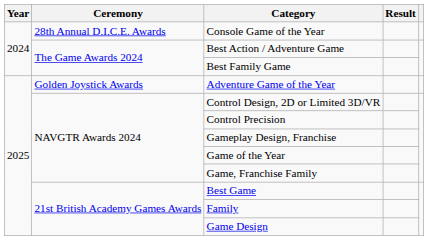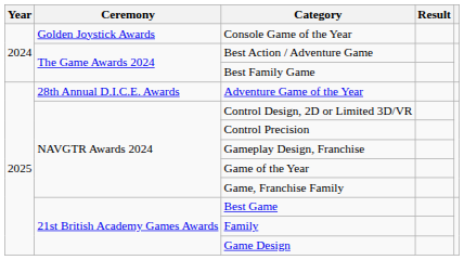Console Game of the Year | Ceremony: 28th Annual D.I.C.E. Awards -> Golden Joystick Awards
Adventure Game of the Year | Ceremony: Golden Joystick Awards -> 28th Annual D.I.C.E. Awards
